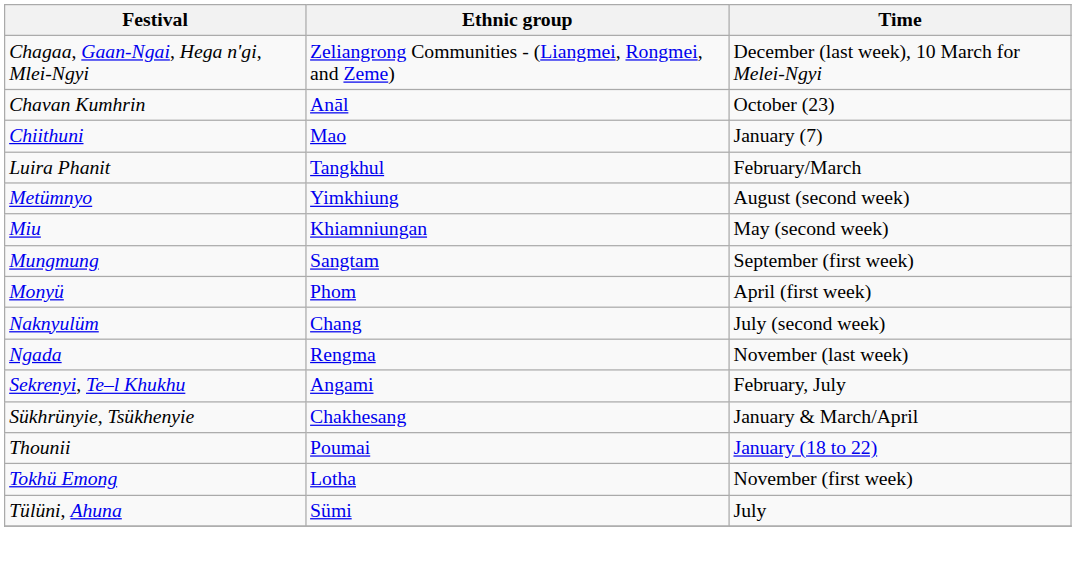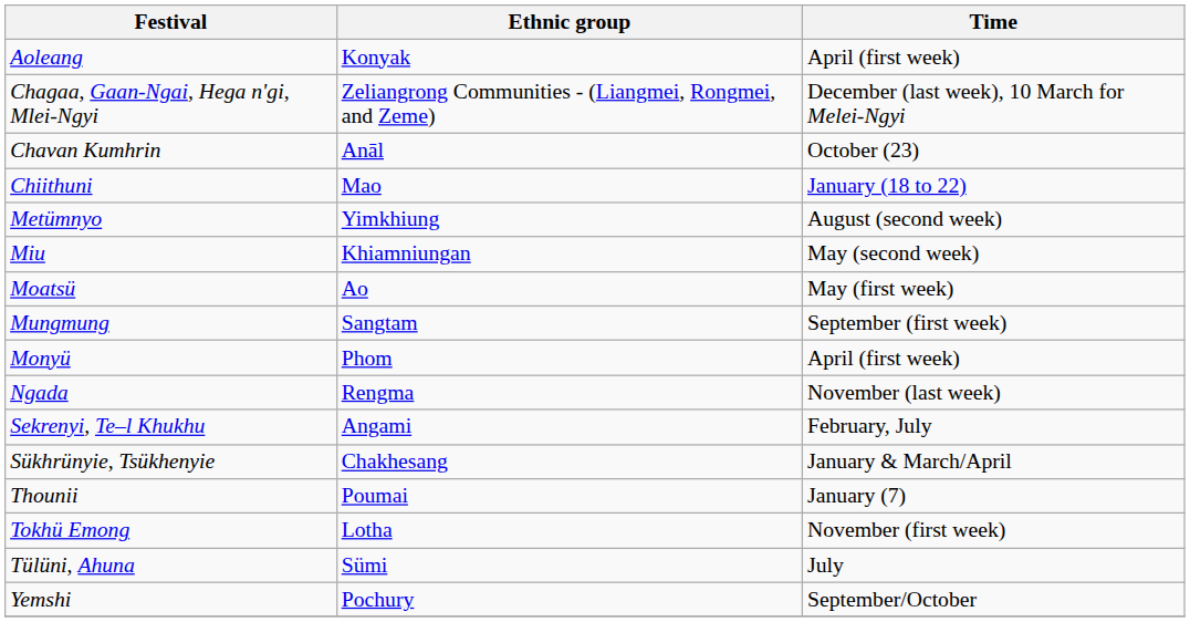+ row: Aoleang | Konyak | April (first week)
Chiithuni | Time: January (7) -> January (18 to 22)
- row: Luira Phanit | Tangkhul | February/March
+ row: Moatsü | Ao | May (first week)
- row: Naknyulüm | Chang | July (second week)
Thounii | Time: January (18 to 22) -> January (7)
+ row: Yemshi | Pochury | September/October
